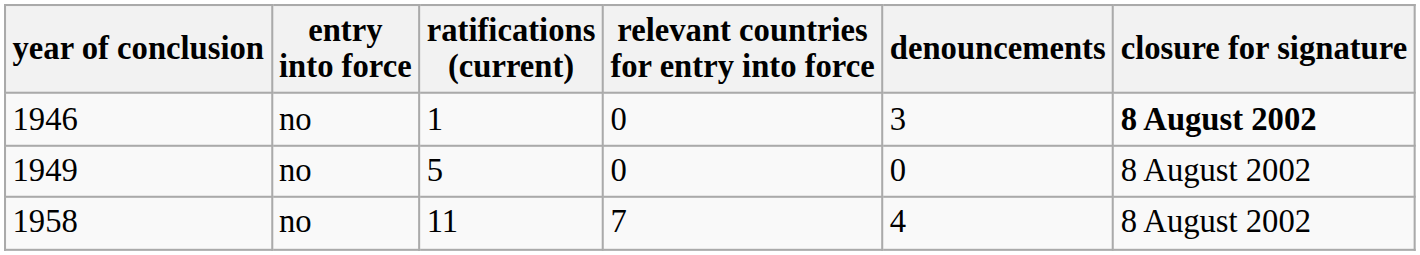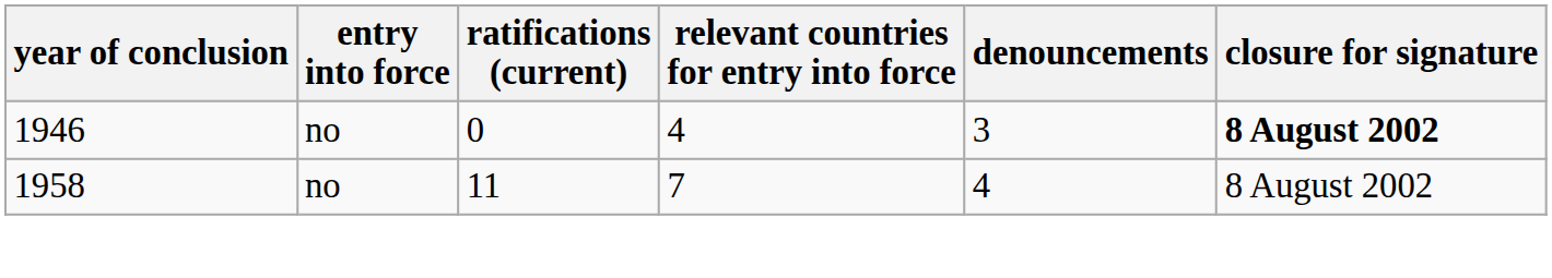1946 | ratifications (current): 1 -> 0
1946 | relevant countries for entry into force: 0 -> 4
- row: 1949 | no | 5 | 0 | 0 | 8 August 2002
